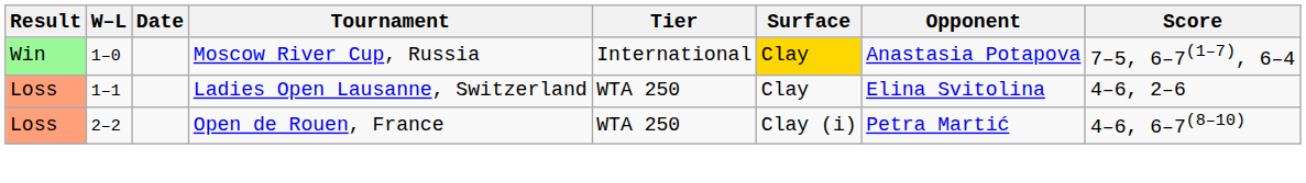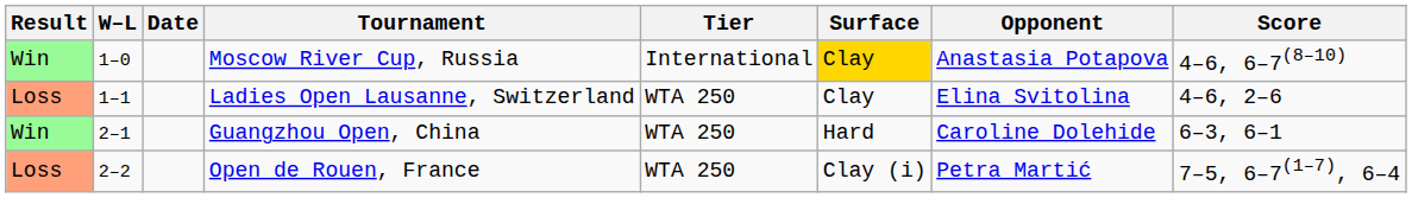Moscow River Cup, Russia | Score: 7–5, 6–7(1–7), 6–4 -> 4–6, 6–7(8–10)
+ row: Win | 2–1 | Guangzhou Open, China | WTA 250 | Hard | Caroline Dolehide | 6–3, 6–1
Open de Rouen, France | Score: 4–6, 6–7(8–10) -> 7–5, 6–7(1–7), 6–4
